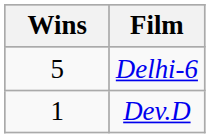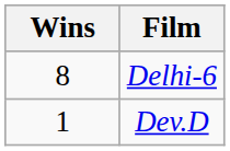Delhi-6 | Wins: 5 -> 8
